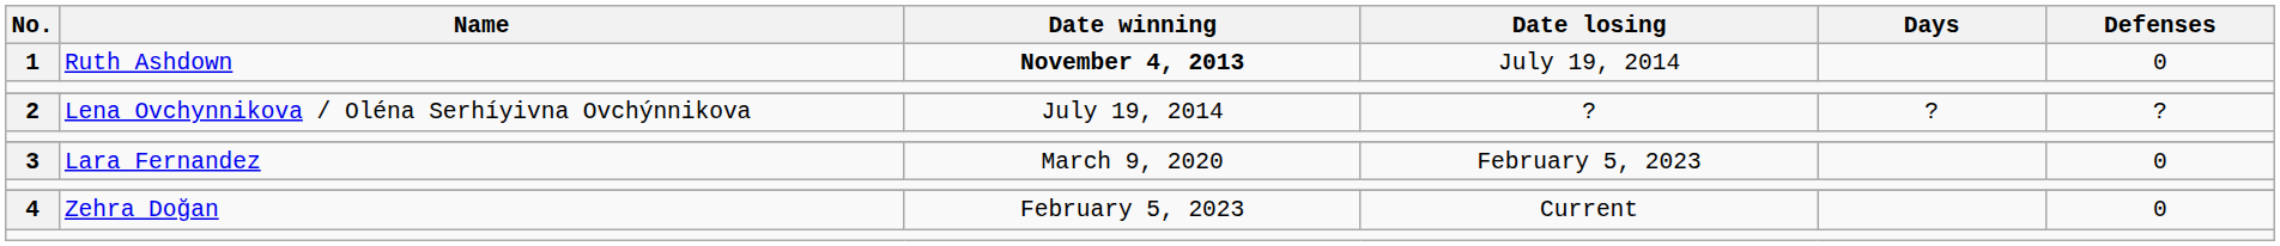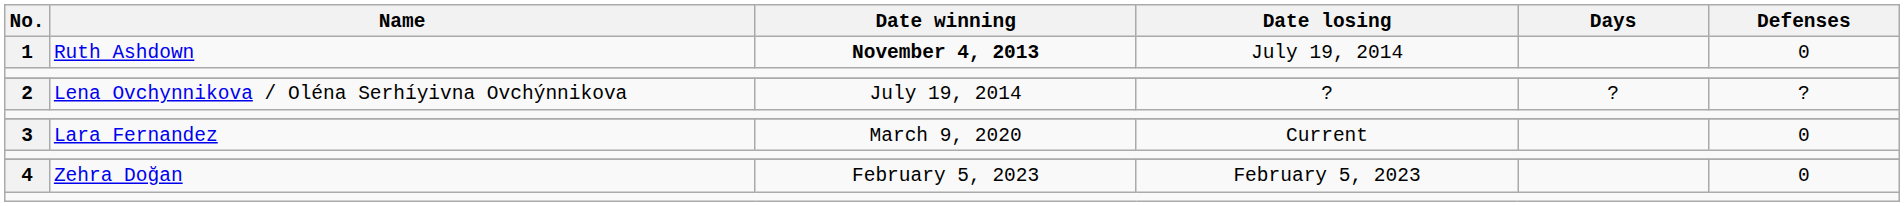3 | Date losing: February 5, 2023 -> Current
4 | Date losing: Current -> February 5, 2023
